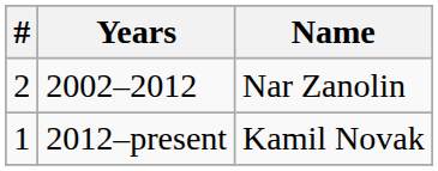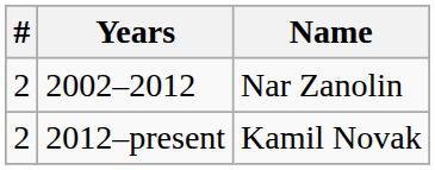2012–present | #: 1 -> 2
